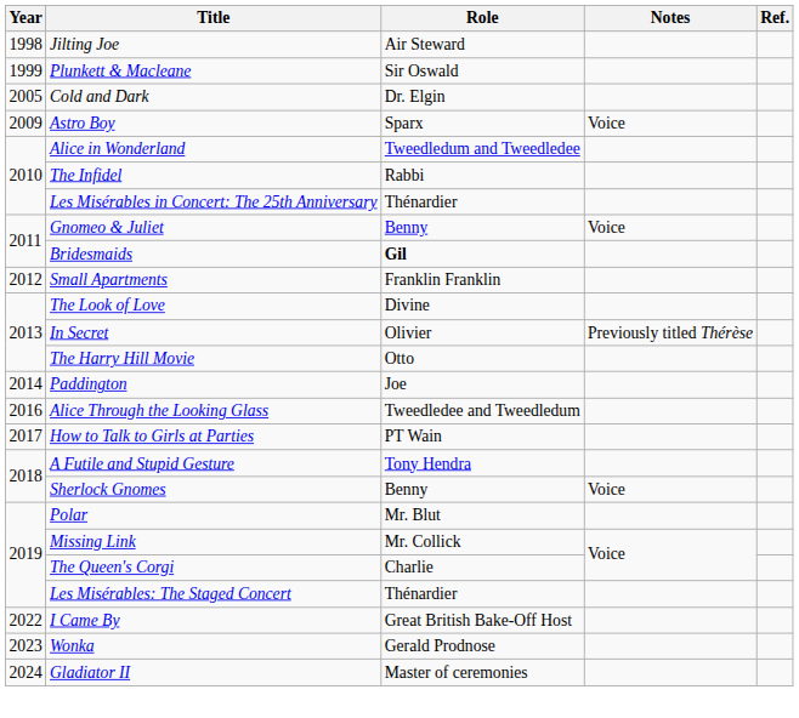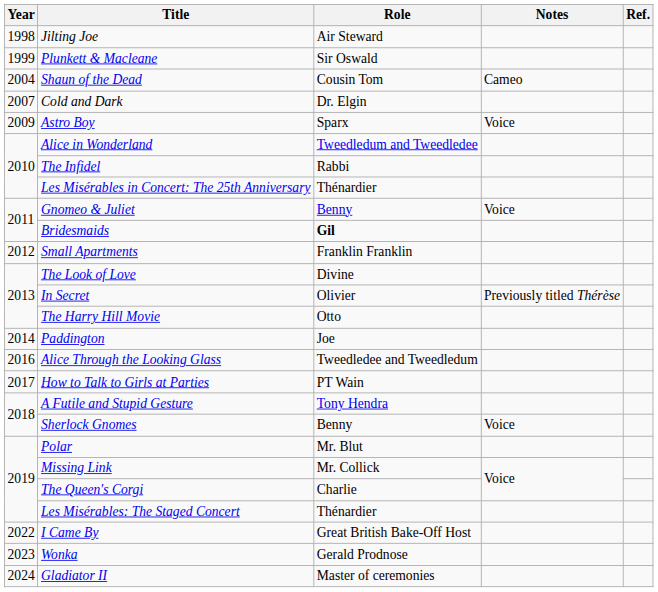+ row: 2004 | Shaun of the Dead | Cousin Tom | Cameo
Cold and Dark | Year: 2005 -> 2007
